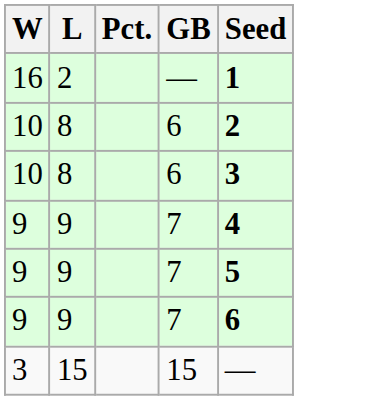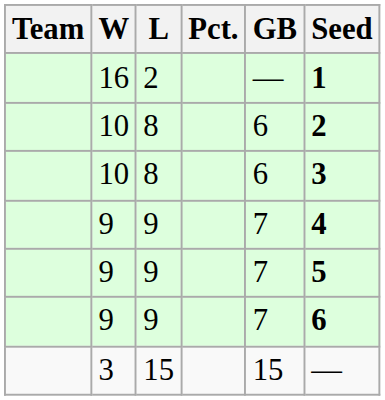+ column: Team
